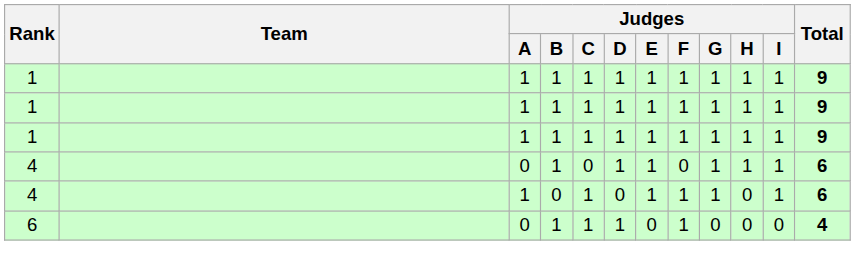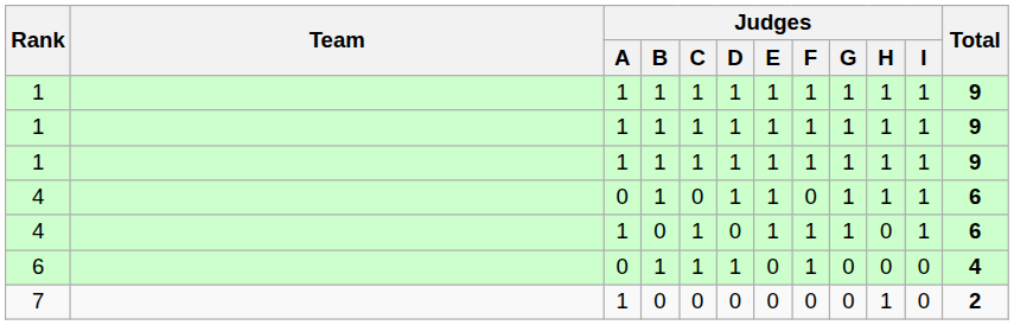+ row: 7 | 1 | 0 | 0 | 0 | 0 | 0 | 0 | 1 | 0 | 2
